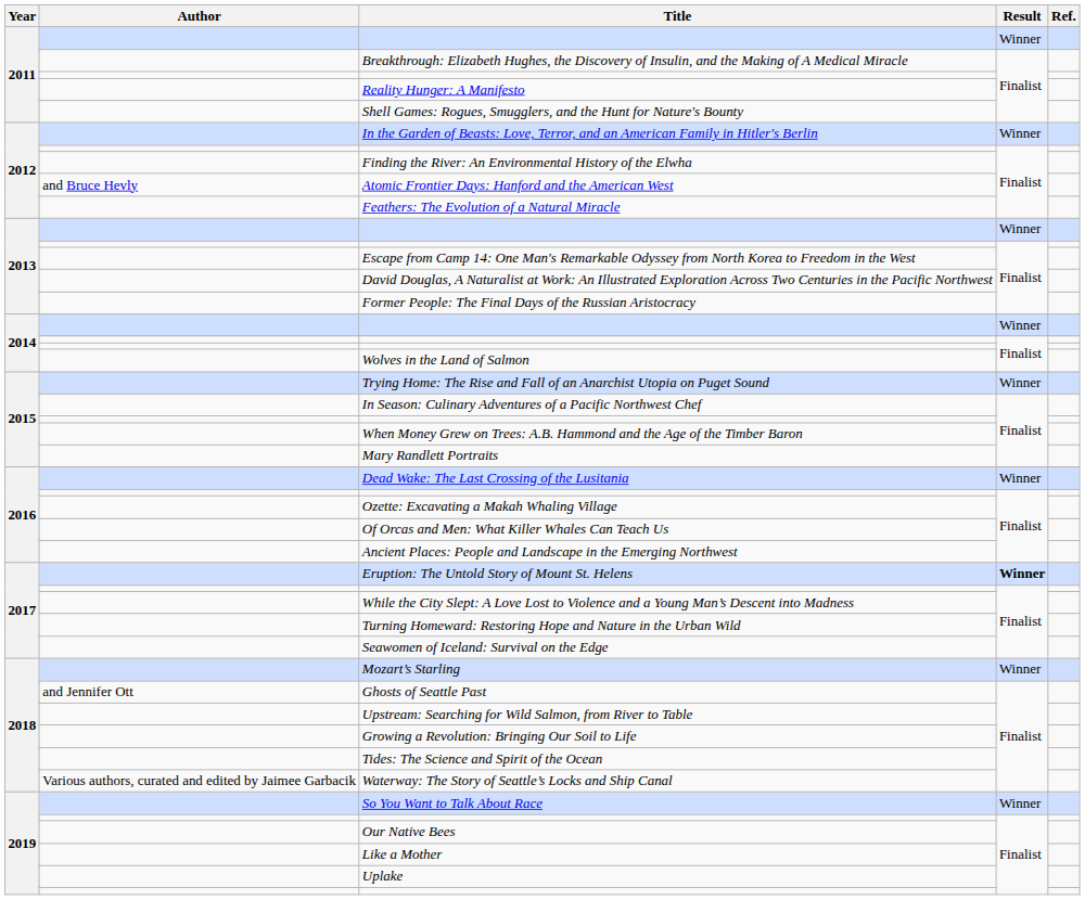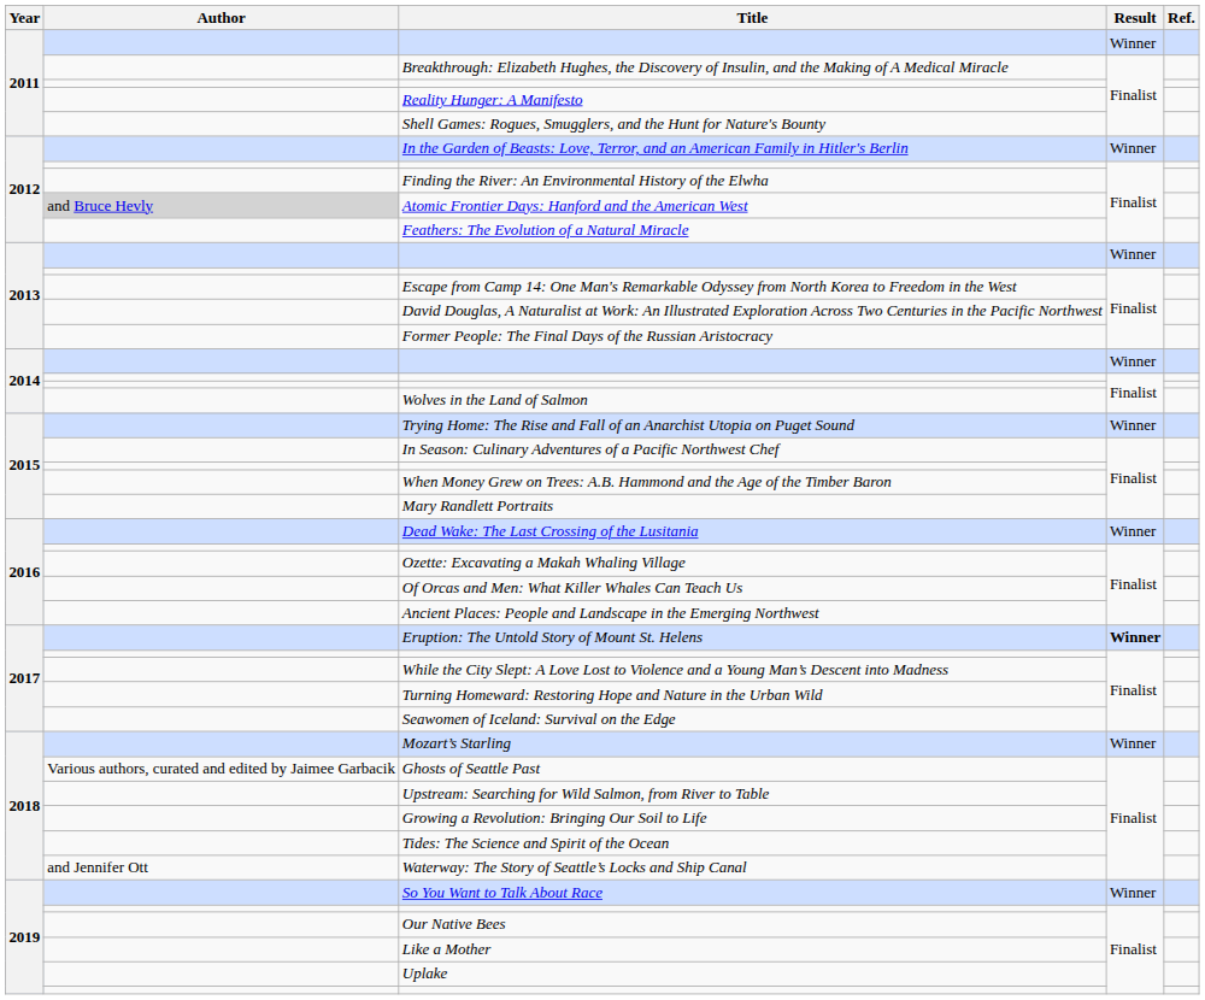Atomic Frontier Days: Hanford and the American West | Author: no background -> lightgrey background
Ghosts of Seattle Past | Author: and Jennifer Ott -> Various authors, curated and edited by Jaimee Garbacik
Waterway: The Story of Seattle’s Locks and Ship Canal | Author: Various authors, curated and edited by Jaimee Garbacik -> and Jennifer Ott
